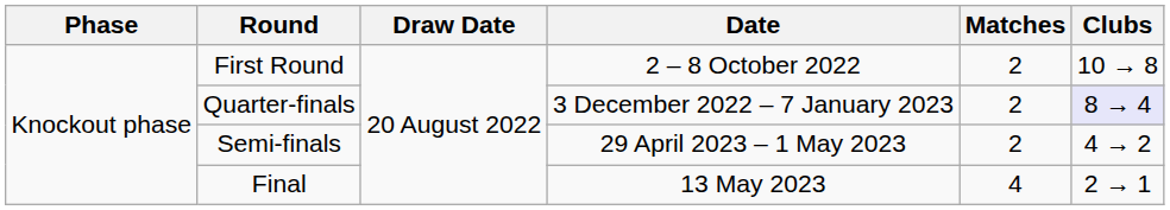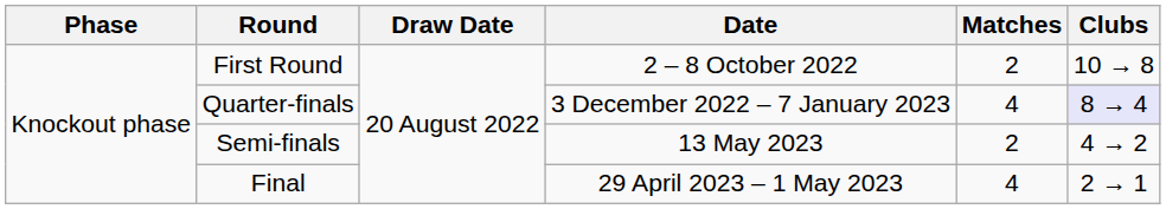Quarter-finals | Matches: 2 -> 4
Semi-finals | Date: 29 April 2023 – 1 May 2023 -> 13 May 2023
Final | Date: 13 May 2023 -> 29 April 2023 – 1 May 2023
